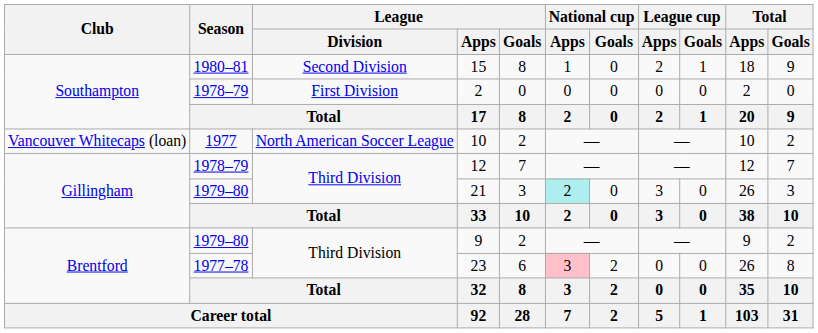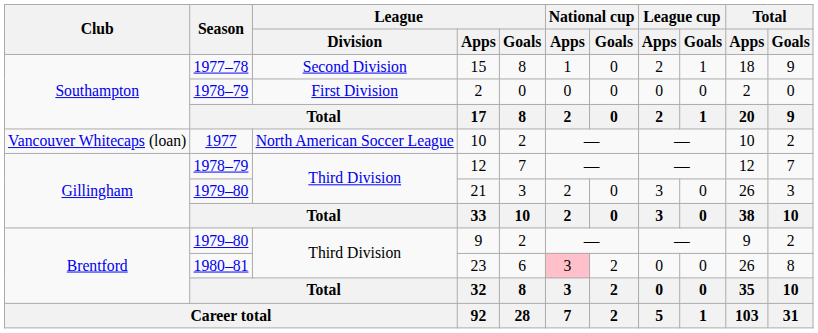15 | Season: 1980–81 -> 1977–78
21 | National cup / Apps: paleturquoise background -> no background
23 | Season: 1977–78 -> 1980–81
